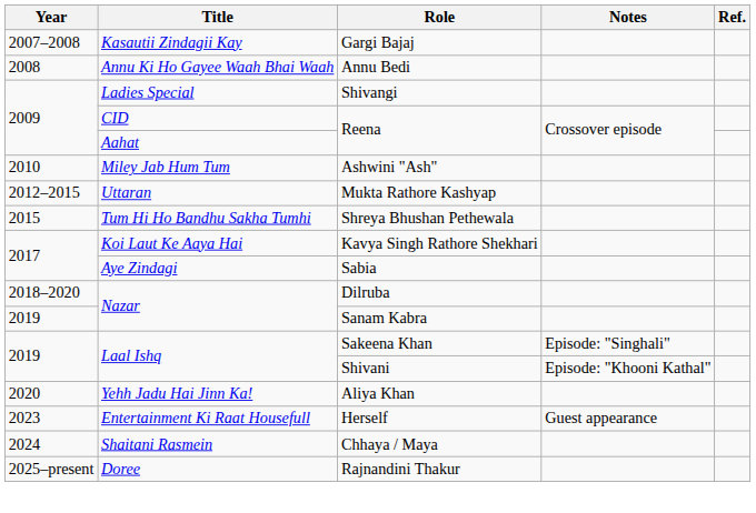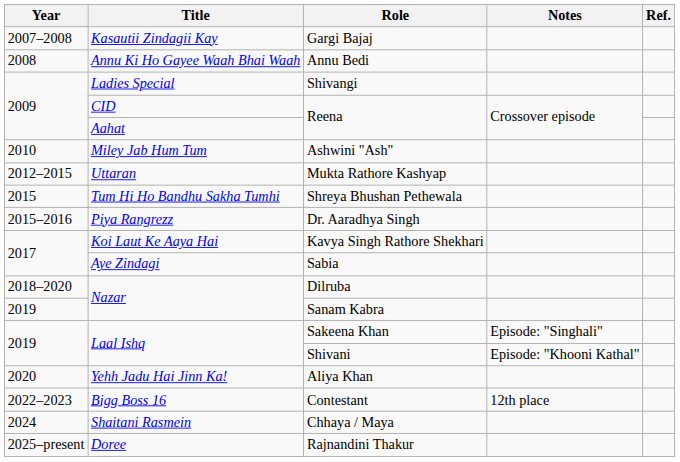+ row: 2015–2016 | Piya Rangrezz | Dr. Aaradhya Singh
+ row: 2022–2023 | Bigg Boss 16 | Contestant | 12th place
- row: 2023 | Entertainment Ki Raat Housefull | Herself | Guest appearance
